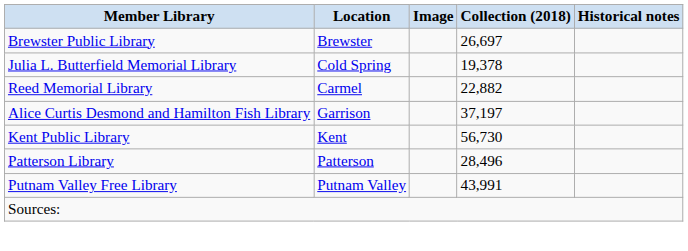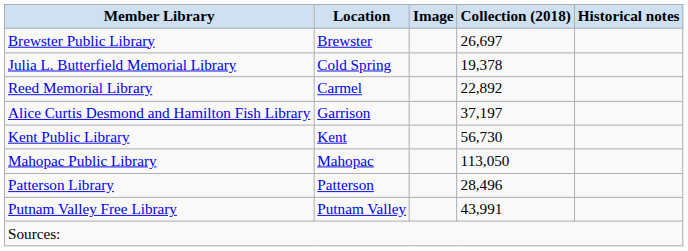Reed Memorial Library | Collection (2018): 22,882 -> 22,892
+ row: Mahopac Public Library | Mahopac | 113,050
